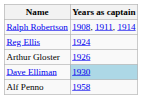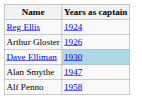- row: Ralph Robertson | 1908, 1911, 1914
+ row: Alan Smythe | 1947
